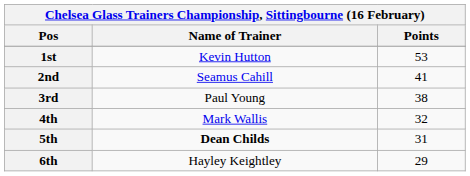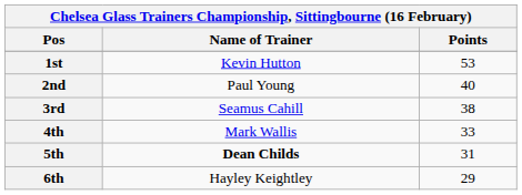2nd | Name of Trainer: Seamus Cahill -> Paul Young
2nd | Points: 41 -> 40
3rd | Name of Trainer: Paul Young -> Seamus Cahill
4th | Points: 32 -> 33
